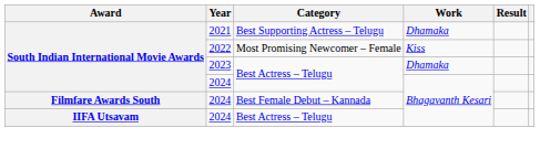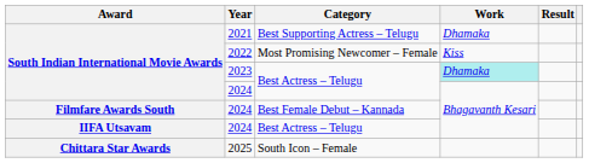2023 | Work: no background -> paleturquoise background
+ row: Chittara Star Awards | 2025 | South Icon – Female
